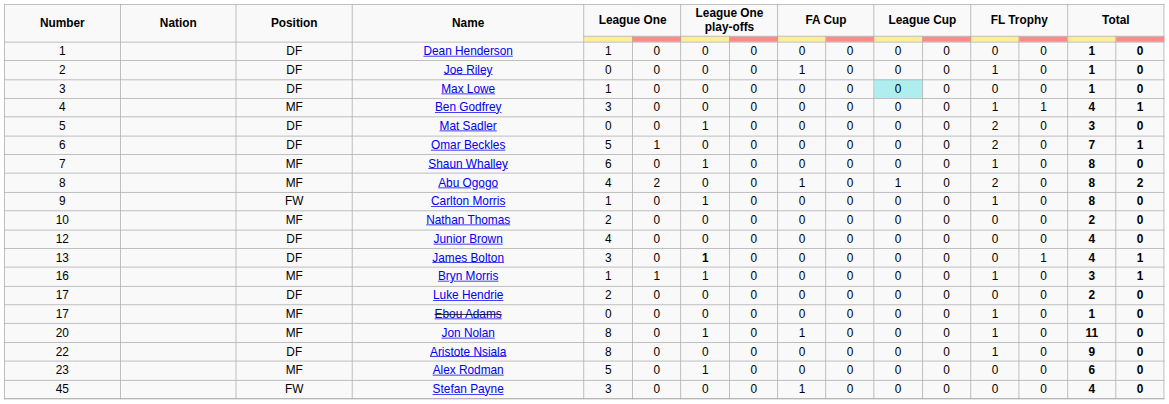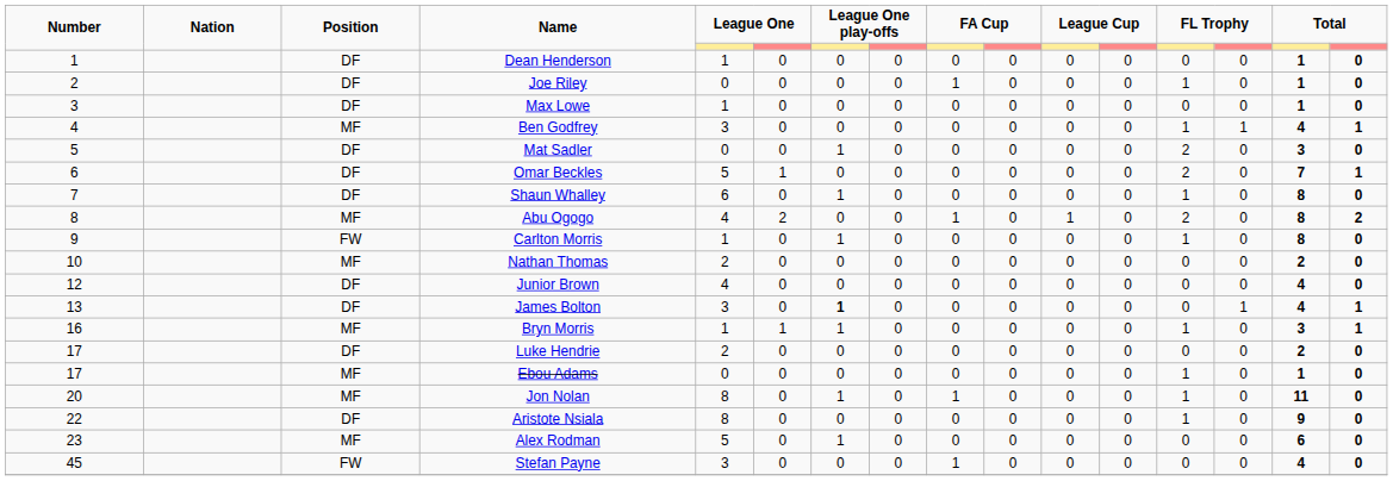Max Lowe | column 11: paleturquoise background -> no background
Shaun Whalley | Position: MF -> DF
